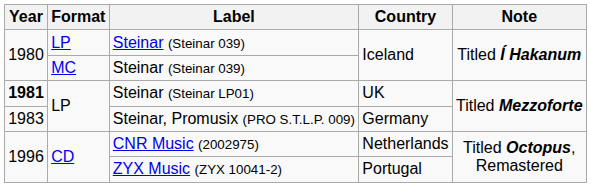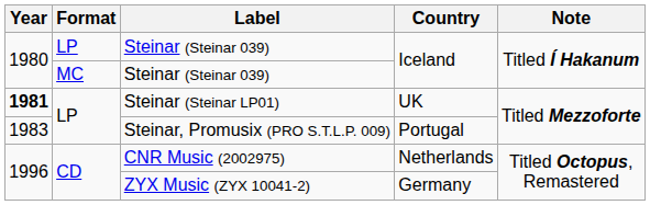Steinar, Promusix (PRO S.T.L.P. 009) | Country: Germany -> Portugal
ZYX Music (ZYX 10041-2) | Country: Portugal -> Germany
